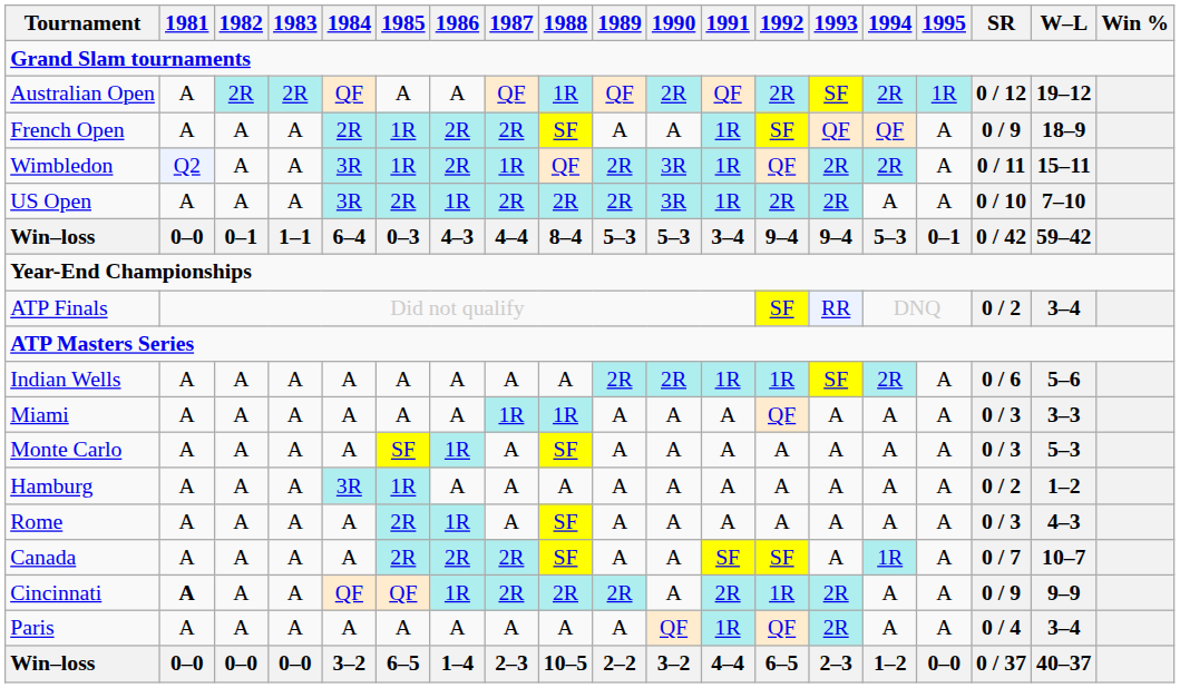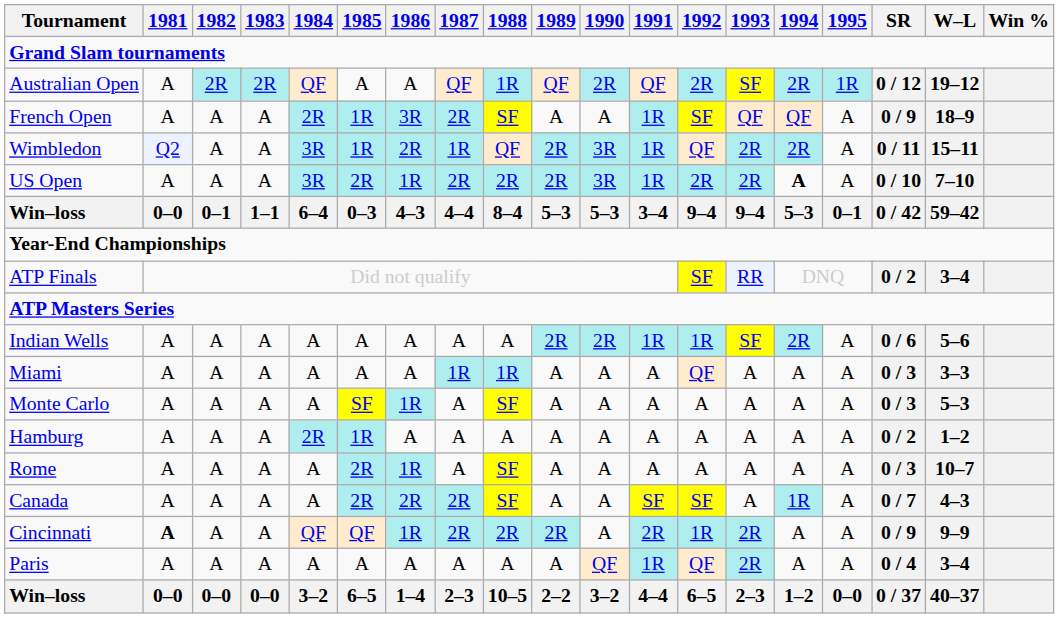French Open | 1986: 2R -> 3R
US Open | 1994: normal -> bold
Hamburg | 1984: 3R -> 2R
Rome | W–L: 4–3 -> 10–7
Canada | W–L: 10–7 -> 4–3
